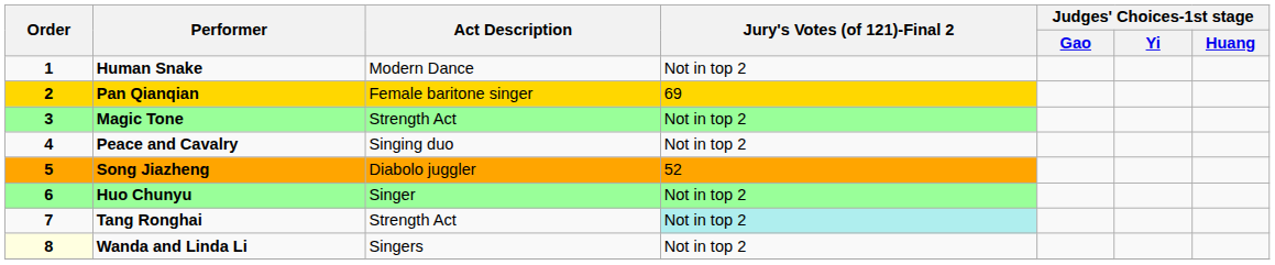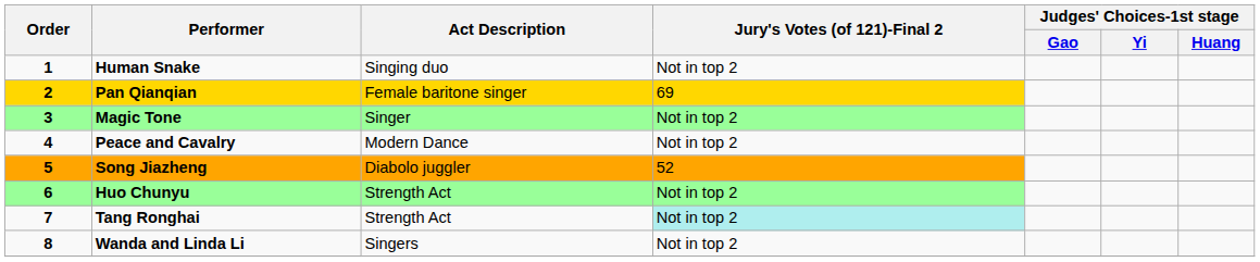Human Snake | Act Description: Modern Dance -> Singing duo
Magic Tone | Act Description: Strength Act -> Singer
Peace and Cavalry | Act Description: Singing duo -> Modern Dance
Huo Chunyu | Act Description: Singer -> Strength Act
Wanda and Linda Li | Order: lightyellow background -> no background
